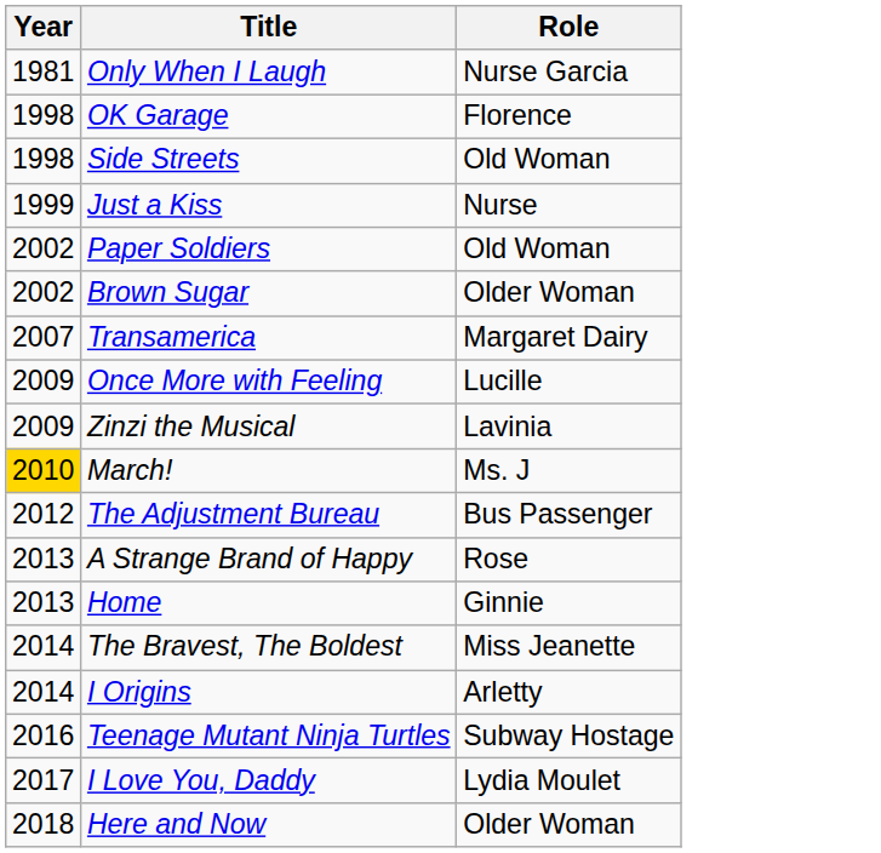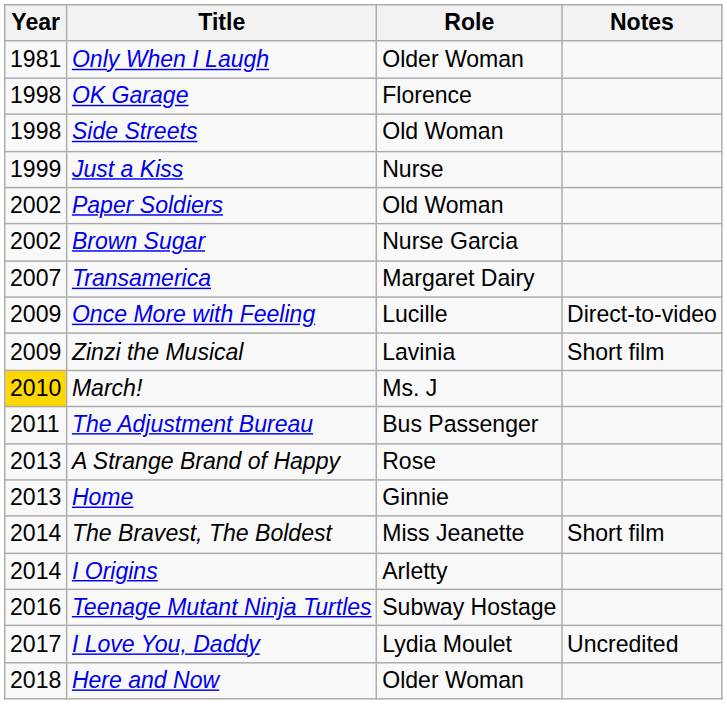+ column: Notes | Direct-to-video | Short film | Short film | Uncredited
Only When I Laugh | Role: Nurse Garcia -> Older Woman
Brown Sugar | Role: Older Woman -> Nurse Garcia
The Adjustment Bureau | Year: 2012 -> 2011
